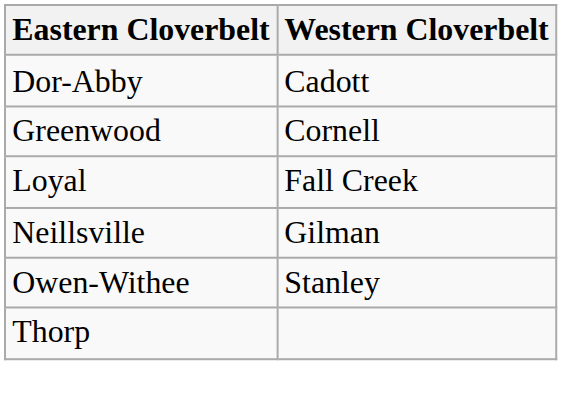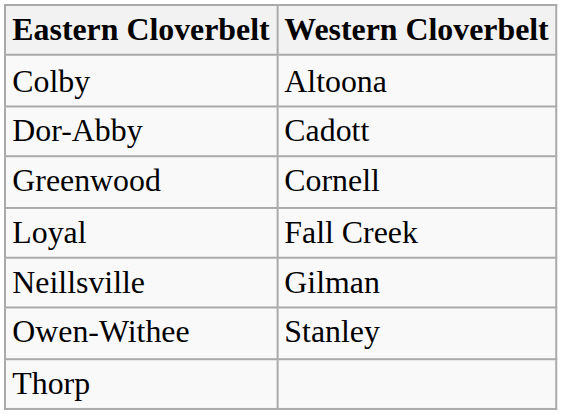+ row: Colby | Altoona
